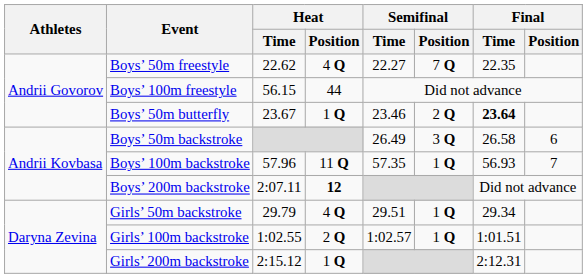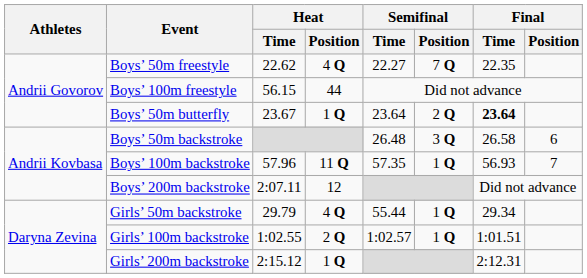Boys’ 50m butterfly | Semifinal / Time: 23.46 -> 23.64
Boys’ 50m backstroke | Semifinal / Time: 26.49 -> 26.48
Boys’ 200m backstroke | Heat / Position: bold -> normal
Girls’ 50m backstroke | Semifinal / Time: 29.51 -> 55.44
